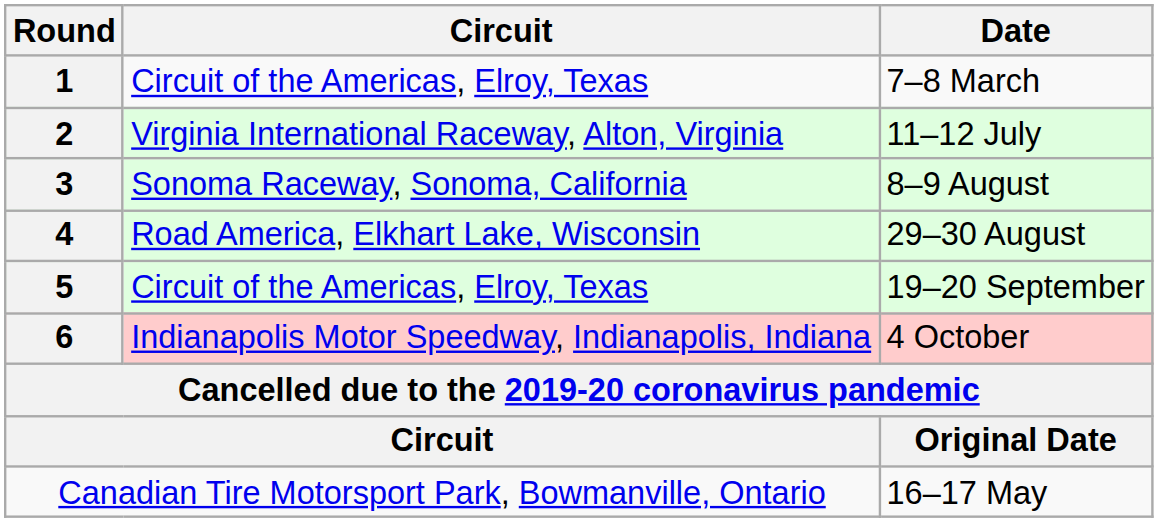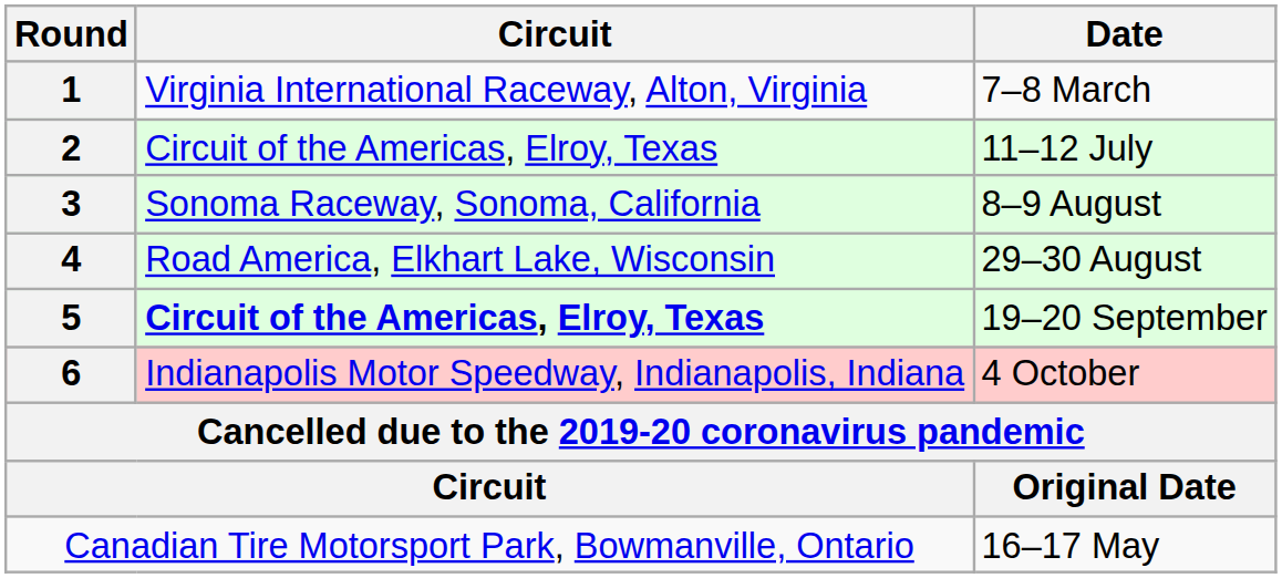7–8 March | Circuit: Circuit of the Americas, Elroy, Texas -> Virginia International Raceway, Alton, Virginia
11–12 July | Circuit: Virginia International Raceway, Alton, Virginia -> Circuit of the Americas, Elroy, Texas
19–20 September | Circuit: normal -> bold
